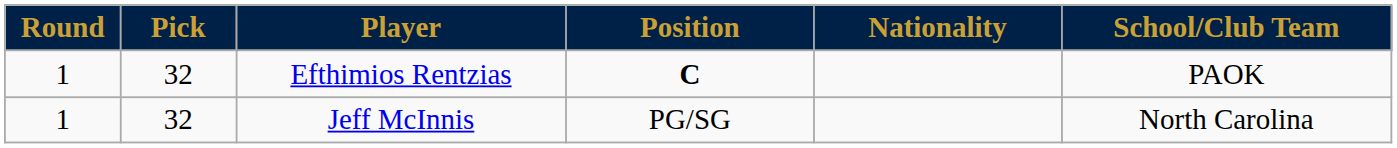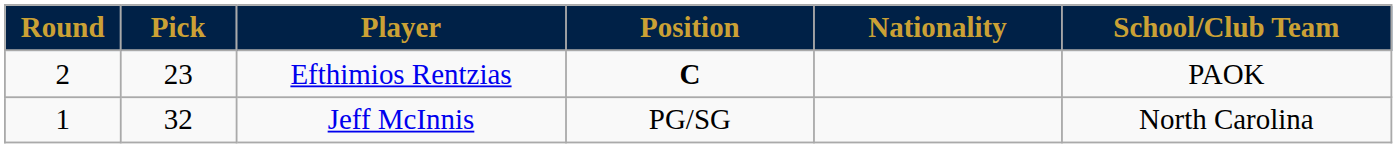Efthimios Rentzias | Round: 1 -> 2
Efthimios Rentzias | Pick: 32 -> 23
